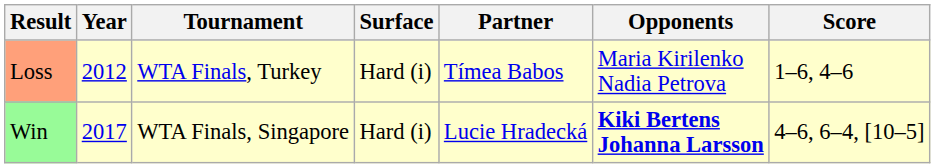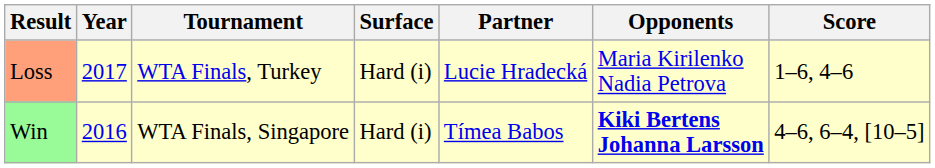Loss | Year: 2012 -> 2017
Loss | Partner: Tímea Babos -> Lucie Hradecká
Win | Year: 2017 -> 2016
Win | Partner: Lucie Hradecká -> Tímea Babos
